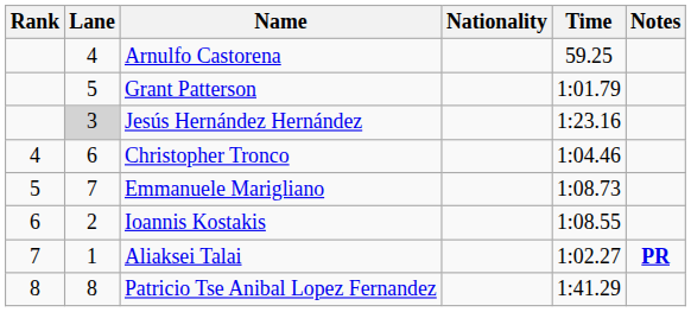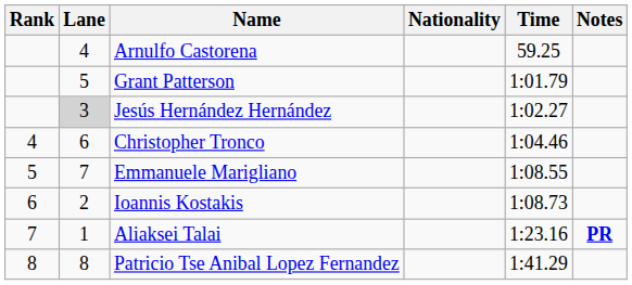Jesús Hernández Hernández | Time: 1:23.16 -> 1:02.27
Emmanuele Marigliano | Time: 1:08.73 -> 1:08.55
Ioannis Kostakis | Time: 1:08.55 -> 1:08.73
Aliaksei Talai | Time: 1:02.27 -> 1:23.16
